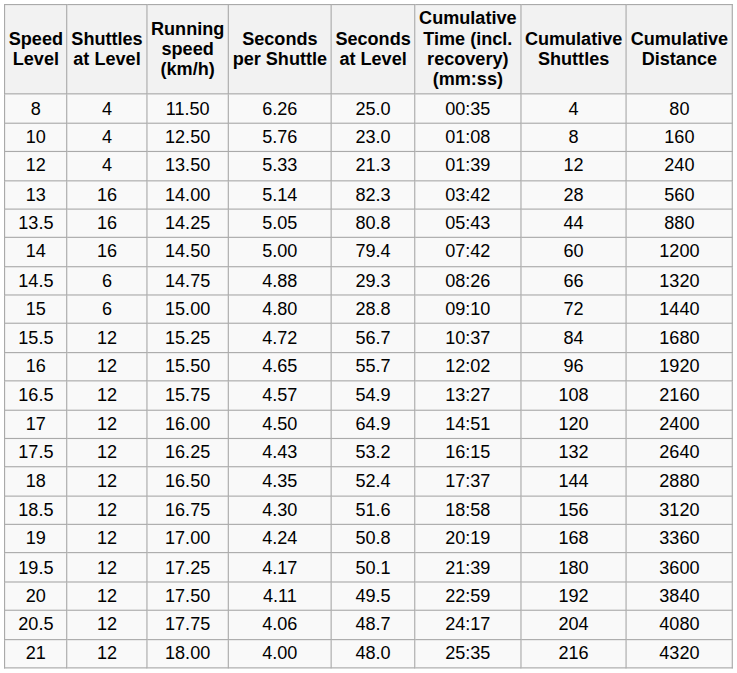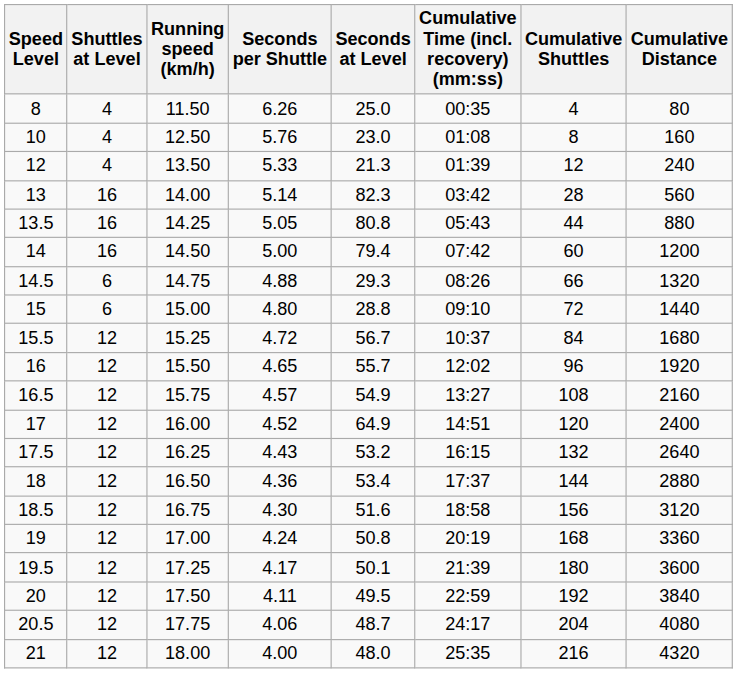17 | Seconds per Shuttle: 4.50 -> 4.52
18 | Seconds per Shuttle: 4.35 -> 4.36
18 | Seconds at Level: 52.4 -> 53.4
